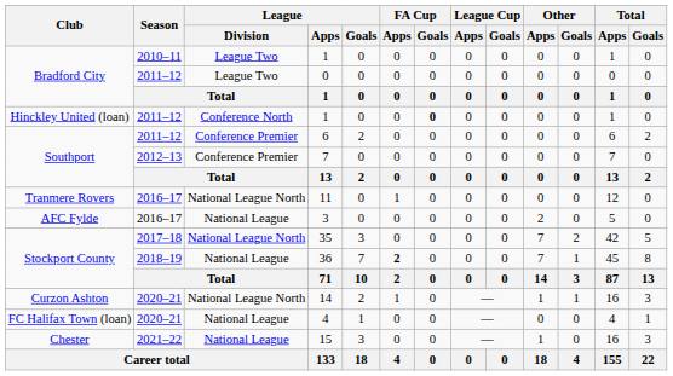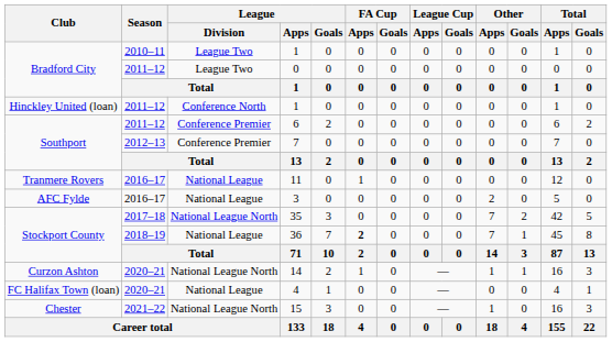Hinckley United (loan) / 1 | FA Cup / Goals: bold -> normal
11 | League / Division: National League North -> National League
15 | League / Division: National League -> National League North
